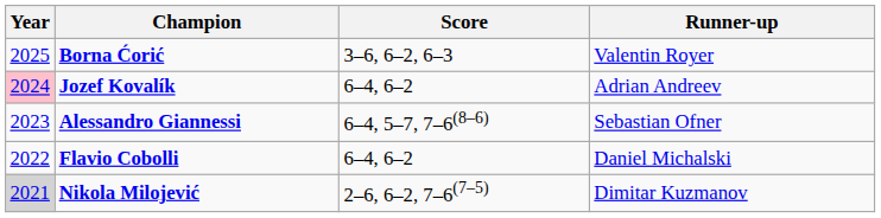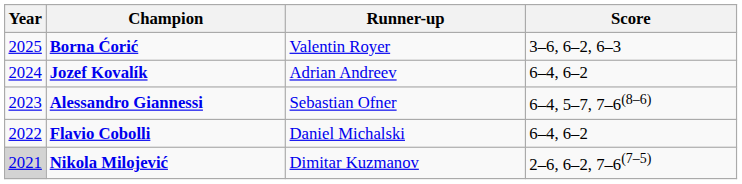columns swapped: Runner-up <-> Score
Jozef Kovalík | Year: pink background -> no background
